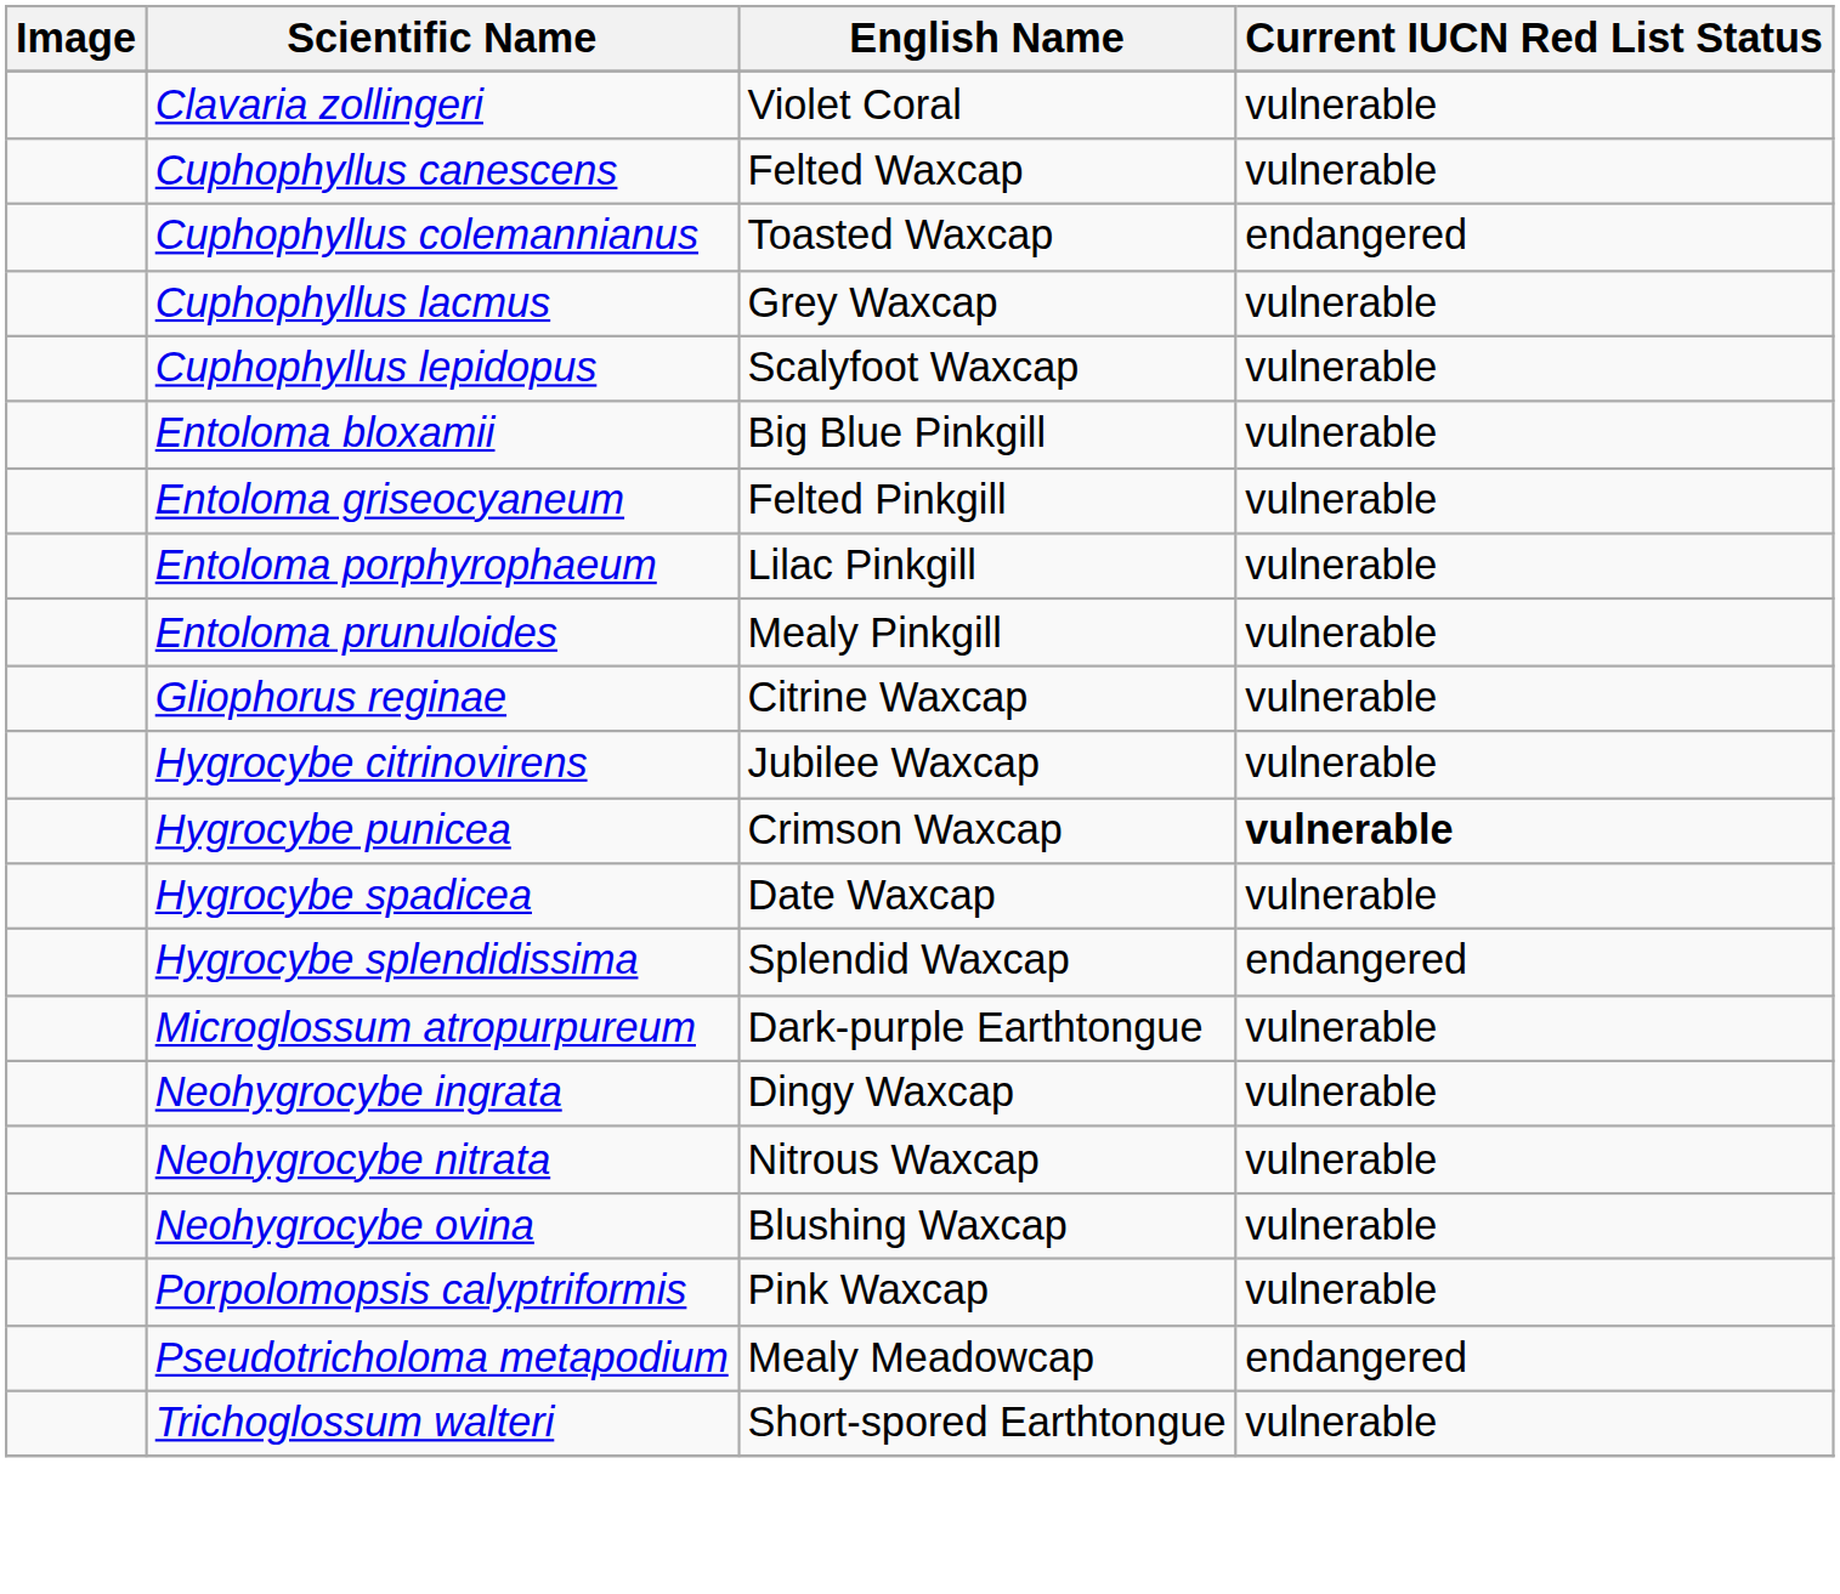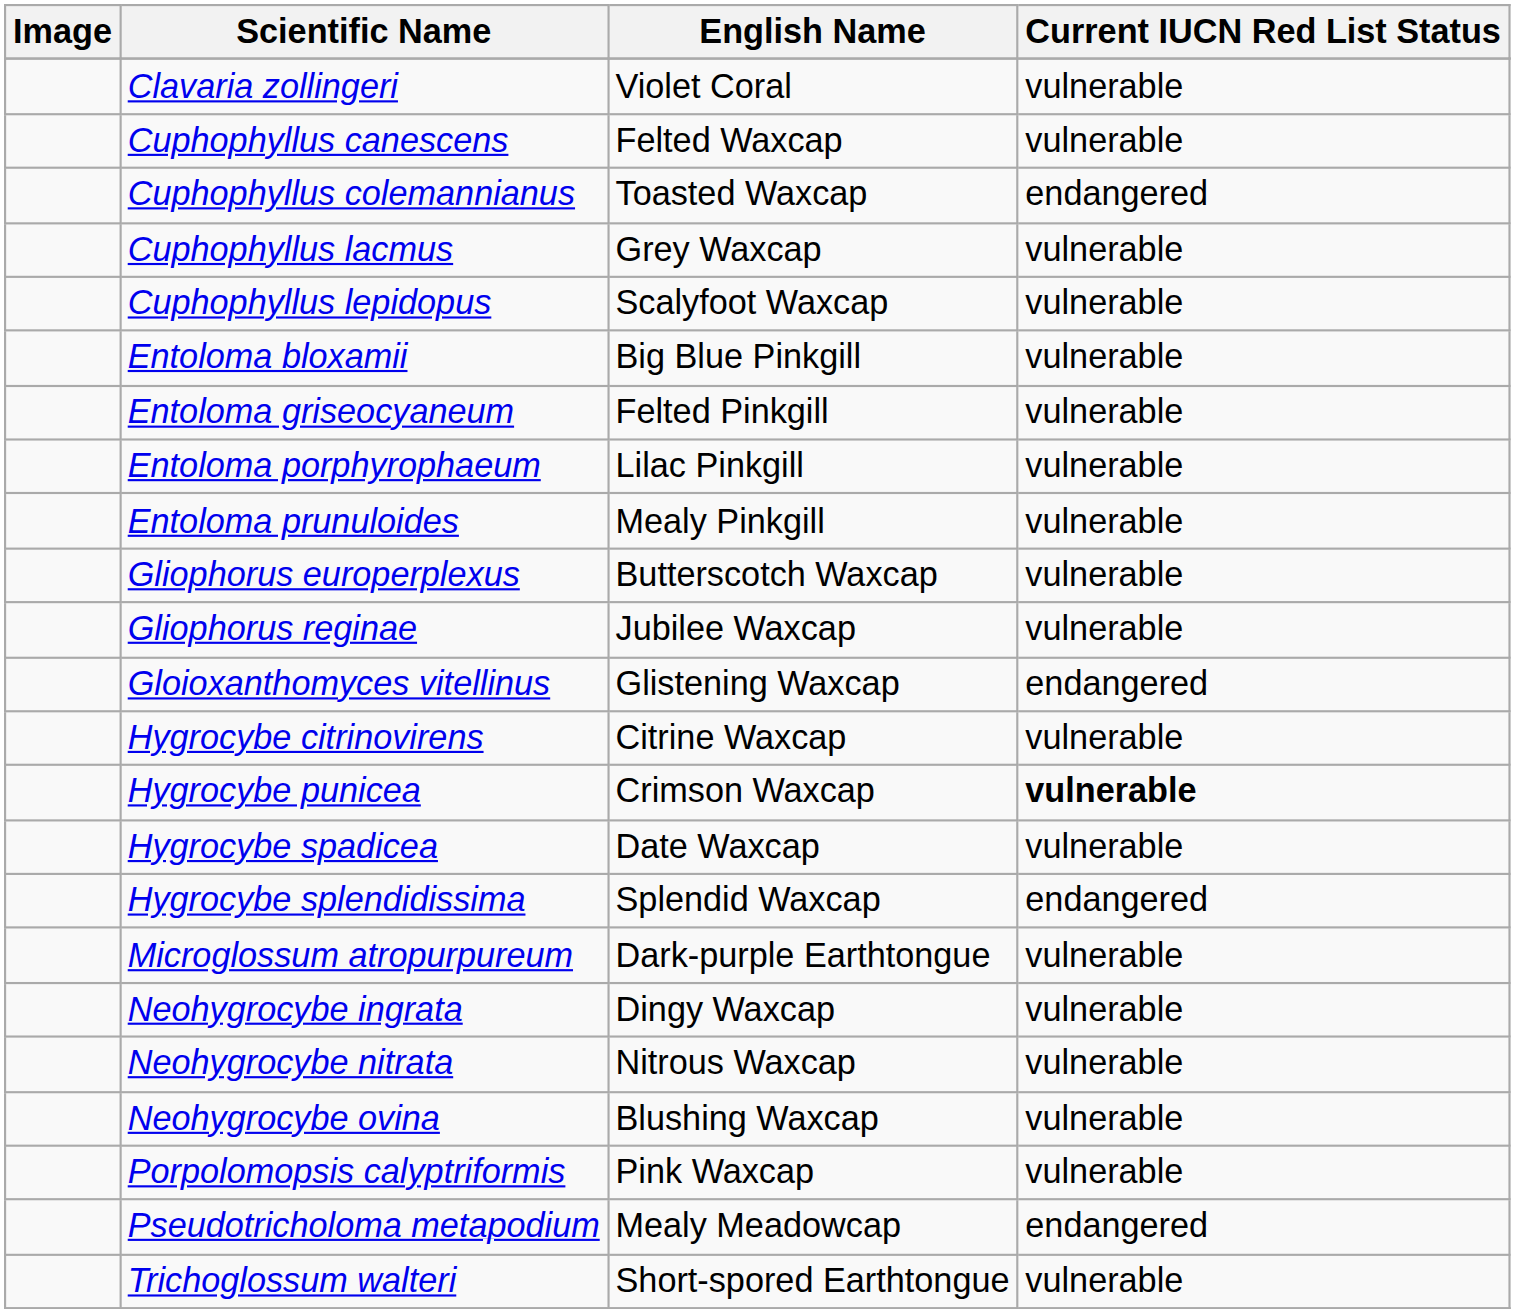+ row: Gliophorus europerplexus | Butterscotch Waxcap | vulnerable
Gliophorus reginae | English Name: Citrine Waxcap -> Jubilee Waxcap
+ row: Gloioxanthomyces vitellinus | Glistening Waxcap | endangered
Hygrocybe citrinovirens | English Name: Jubilee Waxcap -> Citrine Waxcap
